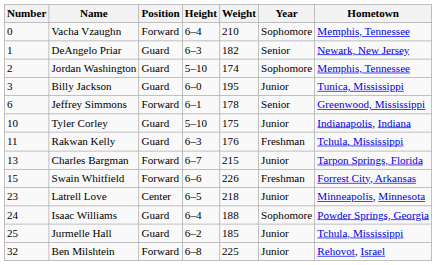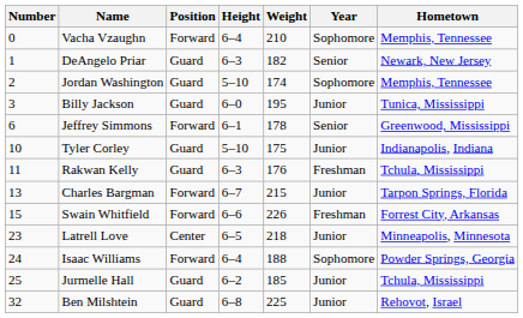Isaac Williams | Position: Guard -> Forward
Ben Milshtein | Position: Forward -> Guard
